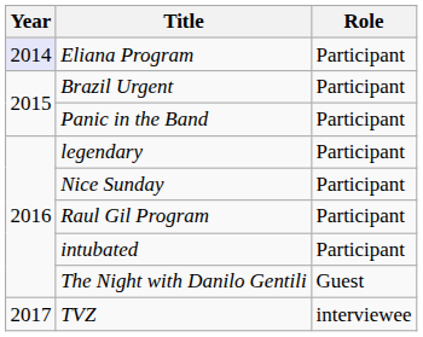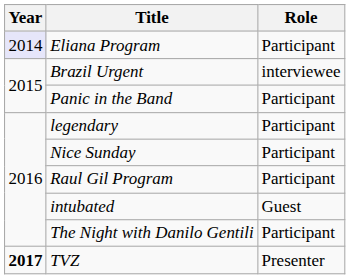Brazil Urgent | Role: Participant -> interviewee
intubated | Role: Participant -> Guest
The Night with Danilo Gentili | Role: Guest -> Participant
TVZ | Year: normal -> bold
TVZ | Role: interviewee -> Presenter
